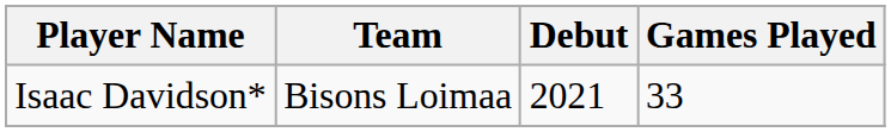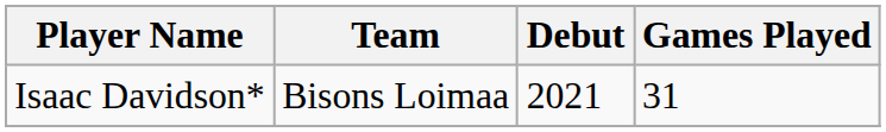Isaac Davidson* | Games Played: 33 -> 31
